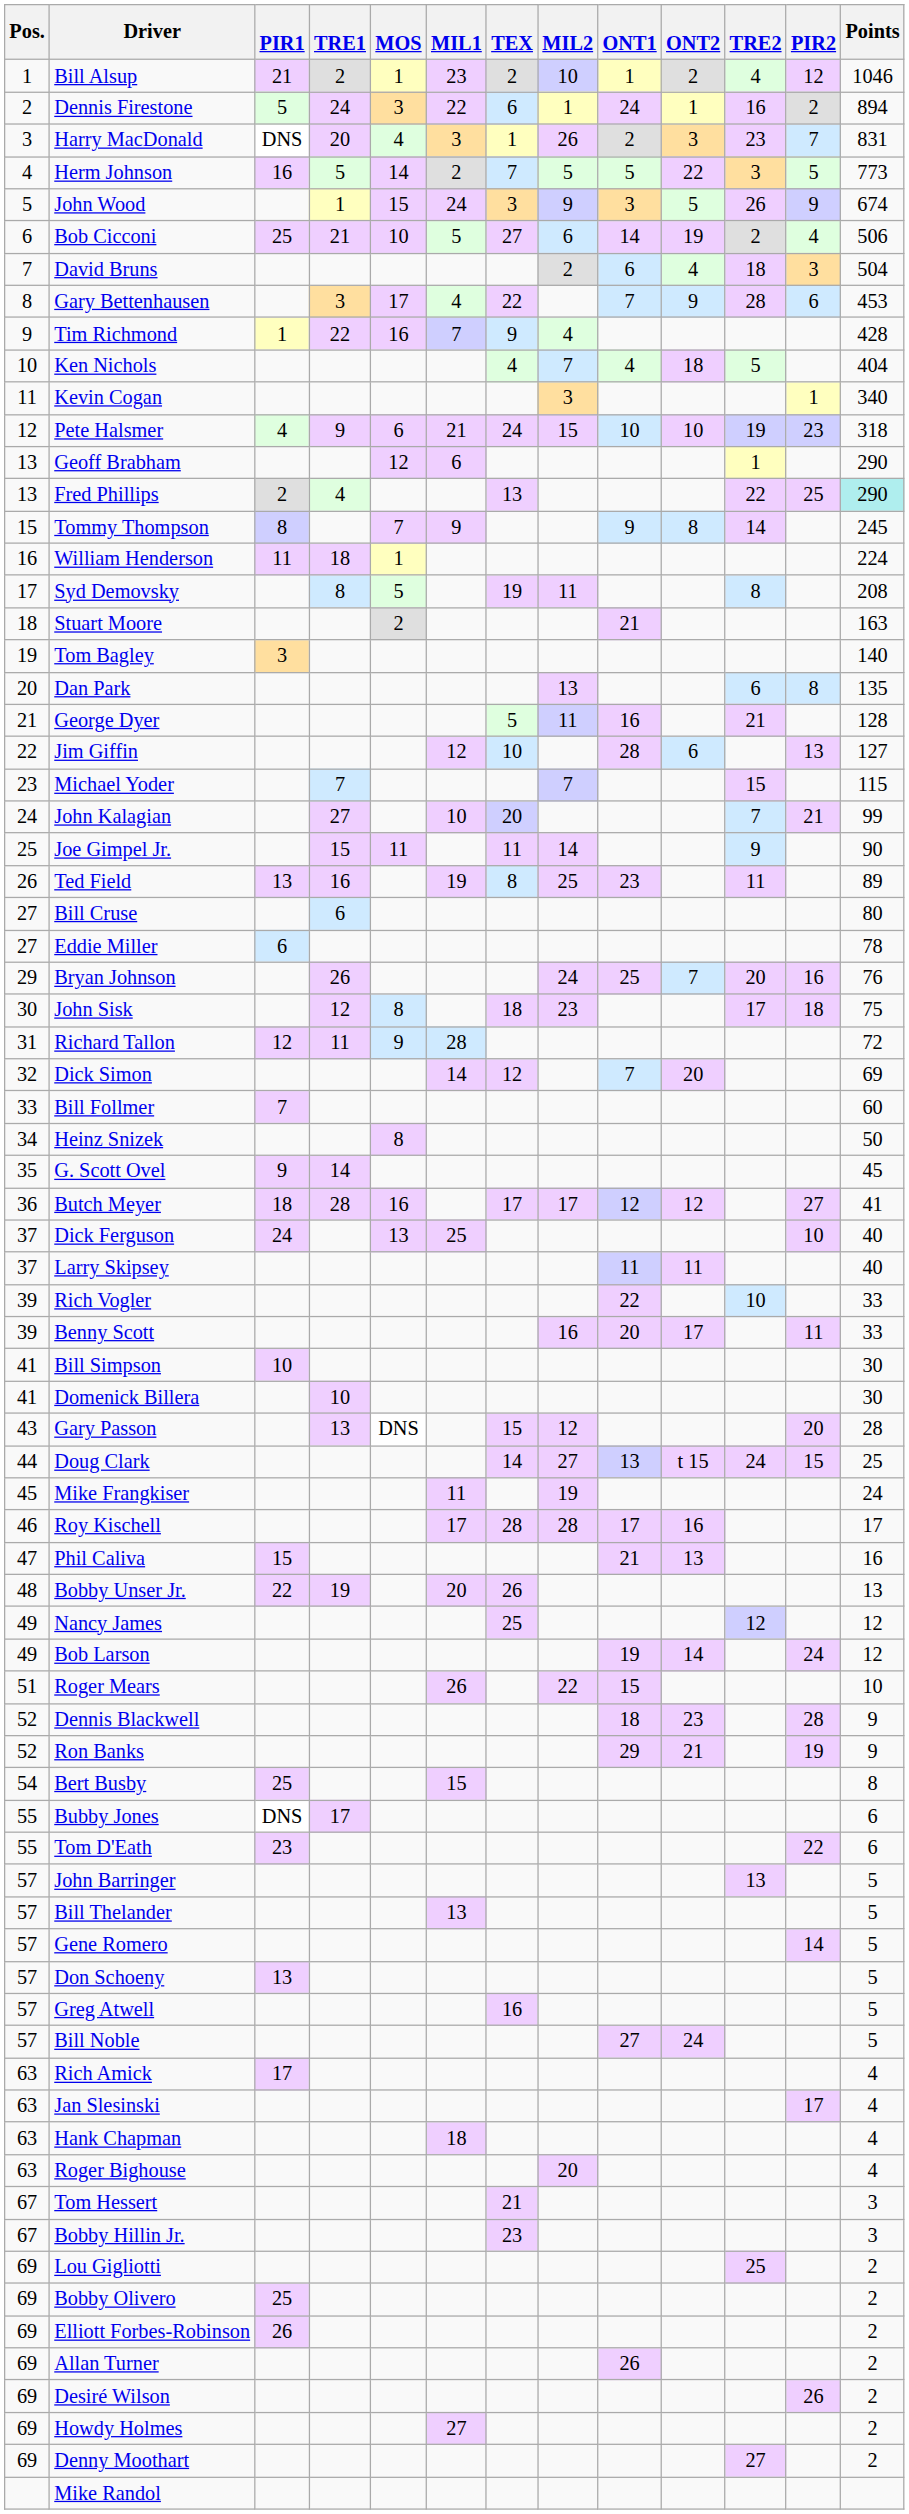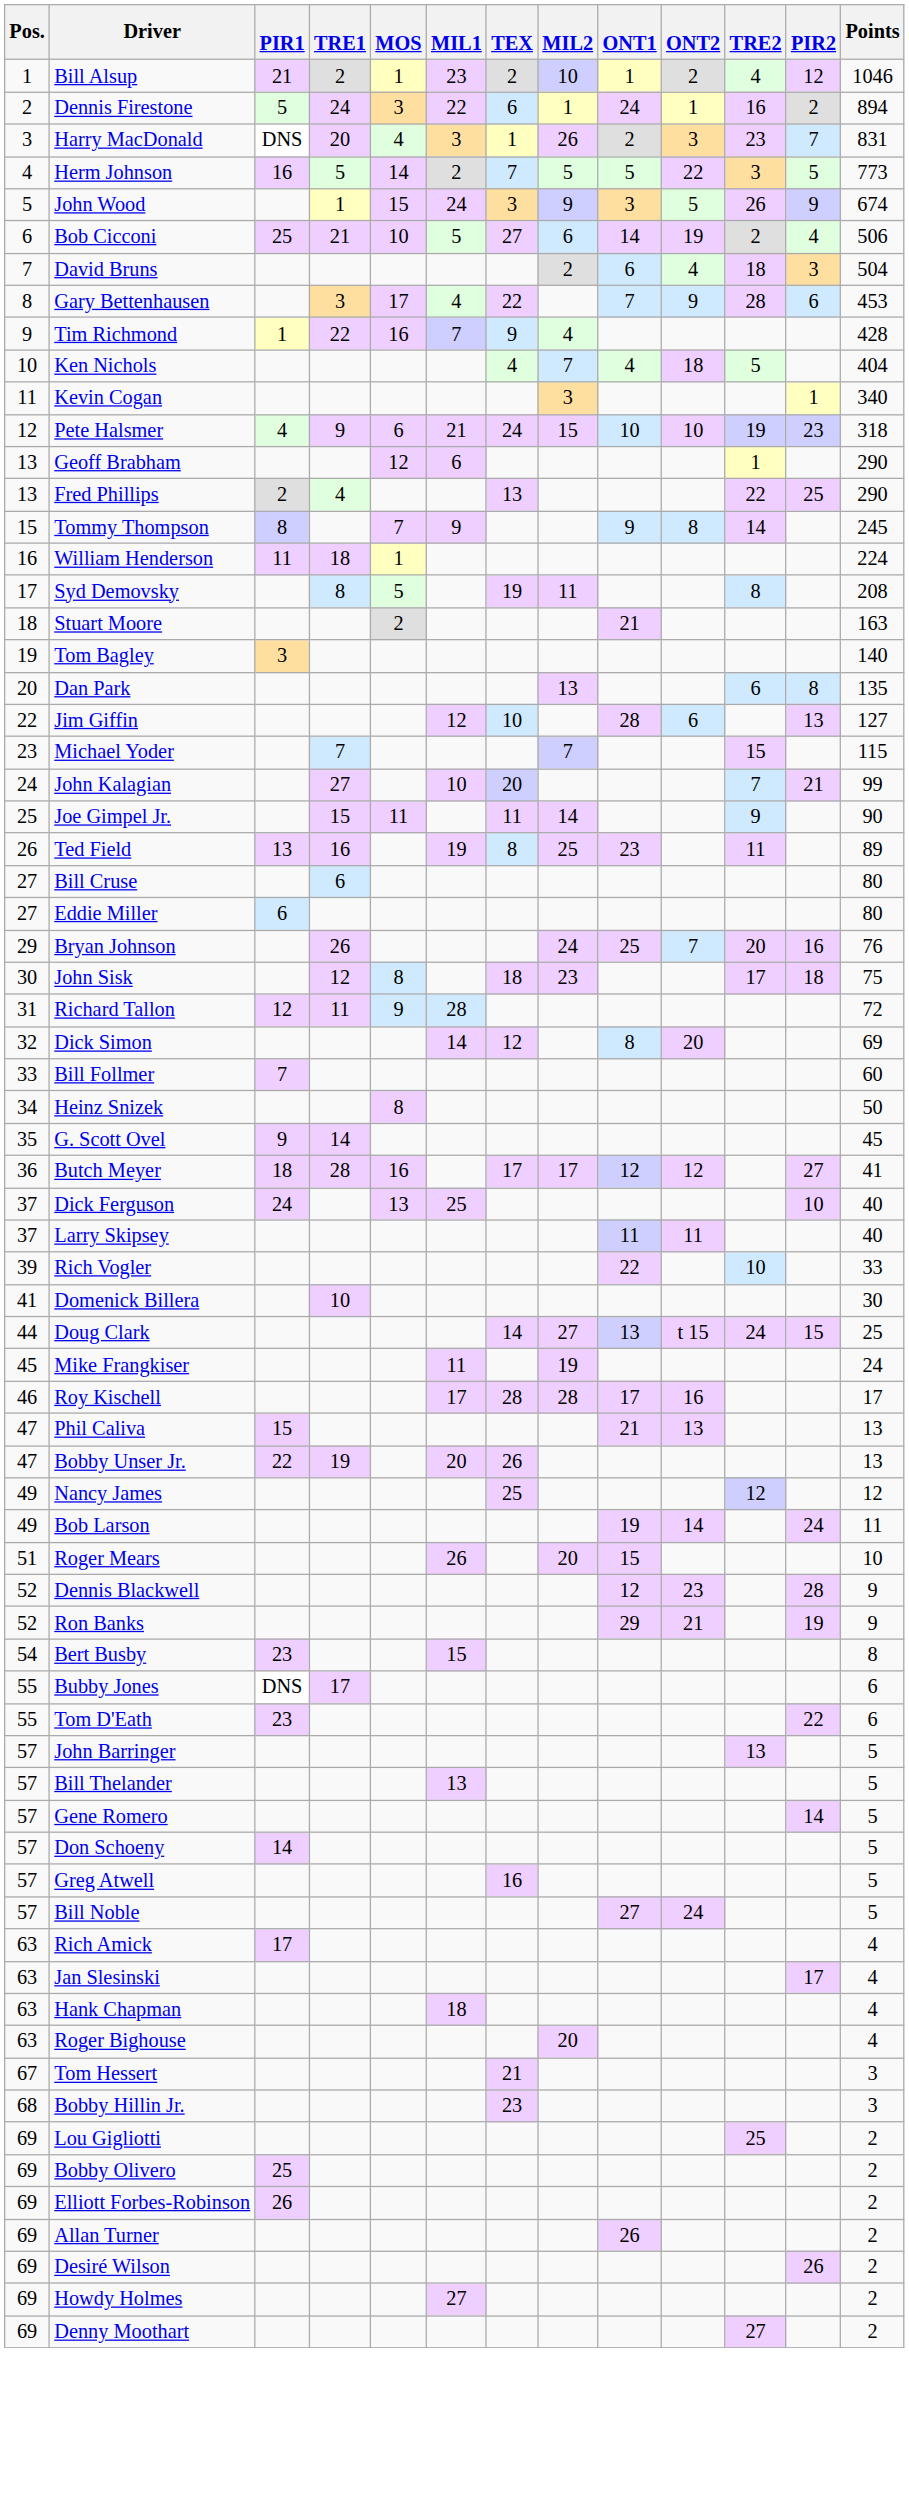Fred Phillips | Points: paleturquoise background -> no background
- row: 21 | George Dyer | 5 | 11 | 16 | 21 | 128
Eddie Miller | Points: 78 -> 80
Dick Simon | ONT1: 7 -> 8
- row: 39 | Benny Scott | 16 | 20 | 17 | 11 | 33
- row: 41 | Bill Simpson | 10 | 30
- row: 43 | Gary Passon | 13 | DNS | 15 | 12 | 20 | 28
Phil Caliva | Points: 16 -> 13
Bobby Unser Jr. | Pos.: 48 -> 47
Bob Larson | Points: 12 -> 11
Roger Mears | MIL2: 22 -> 20
Dennis Blackwell | ONT1: 18 -> 12
Bert Busby | PIR1: 25 -> 23
Don Schoeny | PIR1: 13 -> 14
Bobby Hillin Jr. | Pos.: 67 -> 68
- row: Mike Randol
